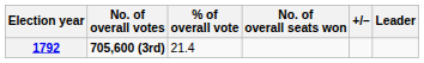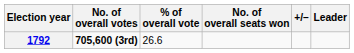1792 | % of overall vote: 21.4 -> 26.6
